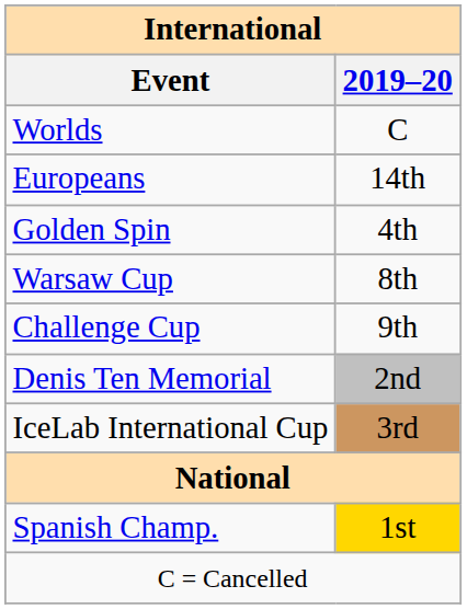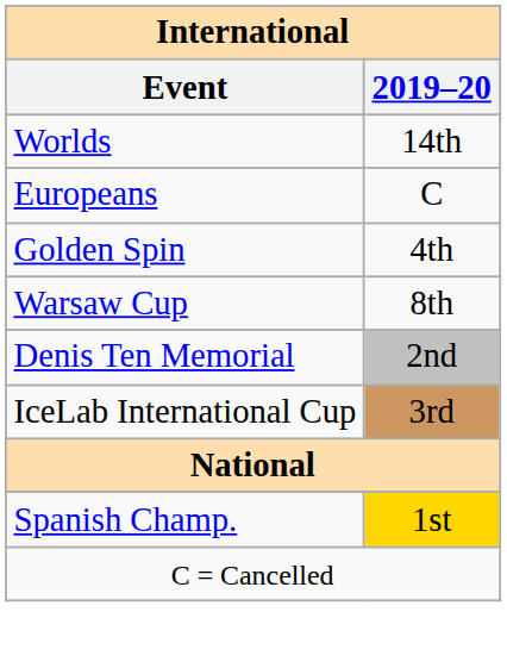Worlds | 2019–20: C -> 14th
Europeans | 2019–20: 14th -> C
- row: Challenge Cup | 9th
